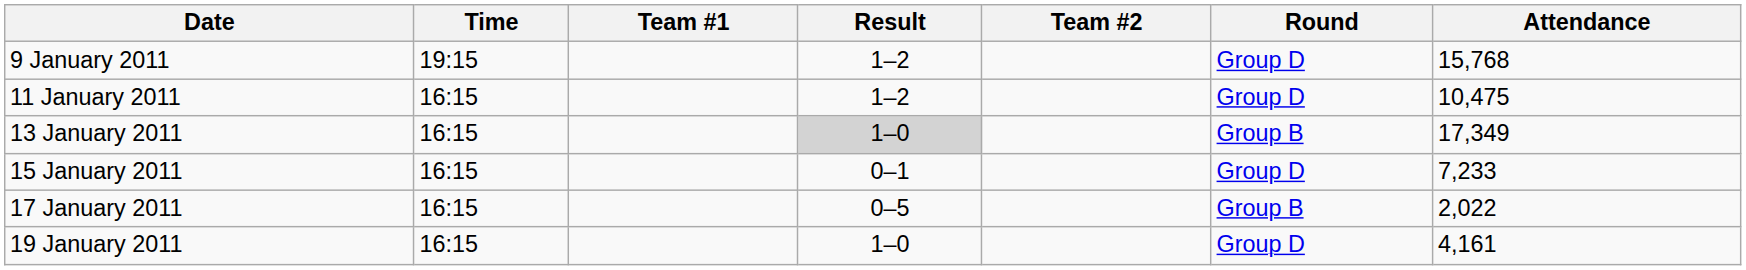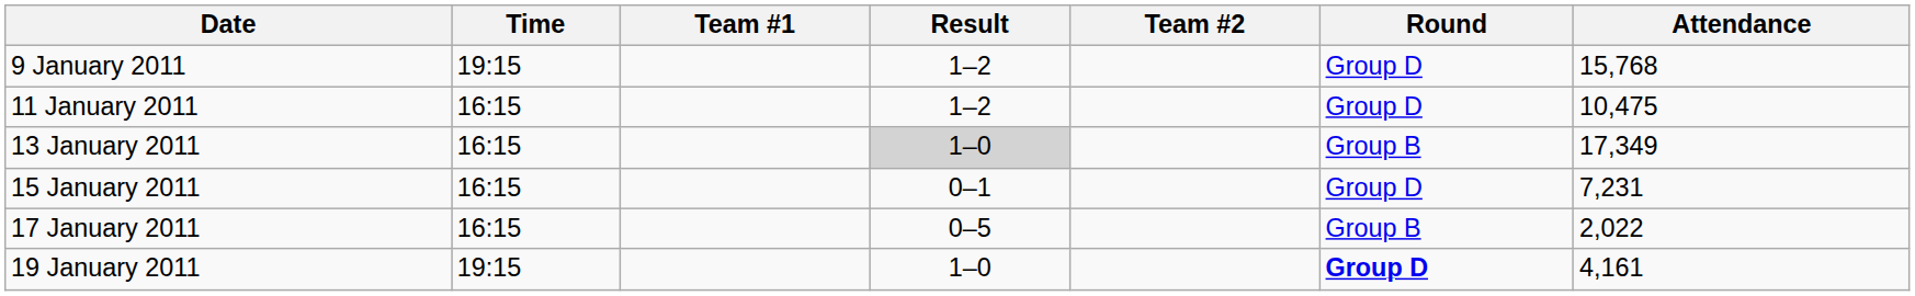15 January 2011 | Attendance: 7,233 -> 7,231
19 January 2011 | Time: 16:15 -> 19:15
19 January 2011 | Round: normal -> bold
